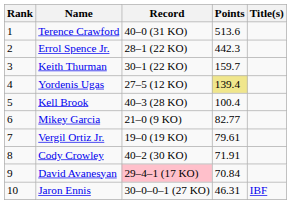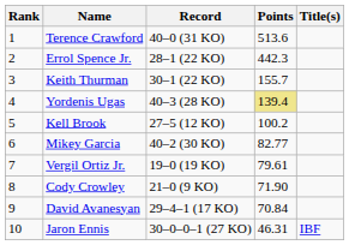Keith Thurman | Points: 159.7 -> 155.7
Yordenis Ugas | Record: 27–5 (12 KO) -> 40–3 (28 KO)
Kell Brook | Record: 40–3 (28 KO) -> 27–5 (12 KO)
Kell Brook | Points: 100.4 -> 100.2
Mikey Garcia | Record: 21–0 (9 KO) -> 40–2 (30 KO)
Cody Crowley | Record: 40–2 (30 KO) -> 21–0 (9 KO)
Cody Crowley | Points: 71.91 -> 71.90
David Avanesyan | Record: pink background -> no background
